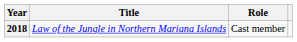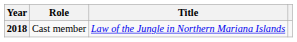columns swapped: Title <-> Role
